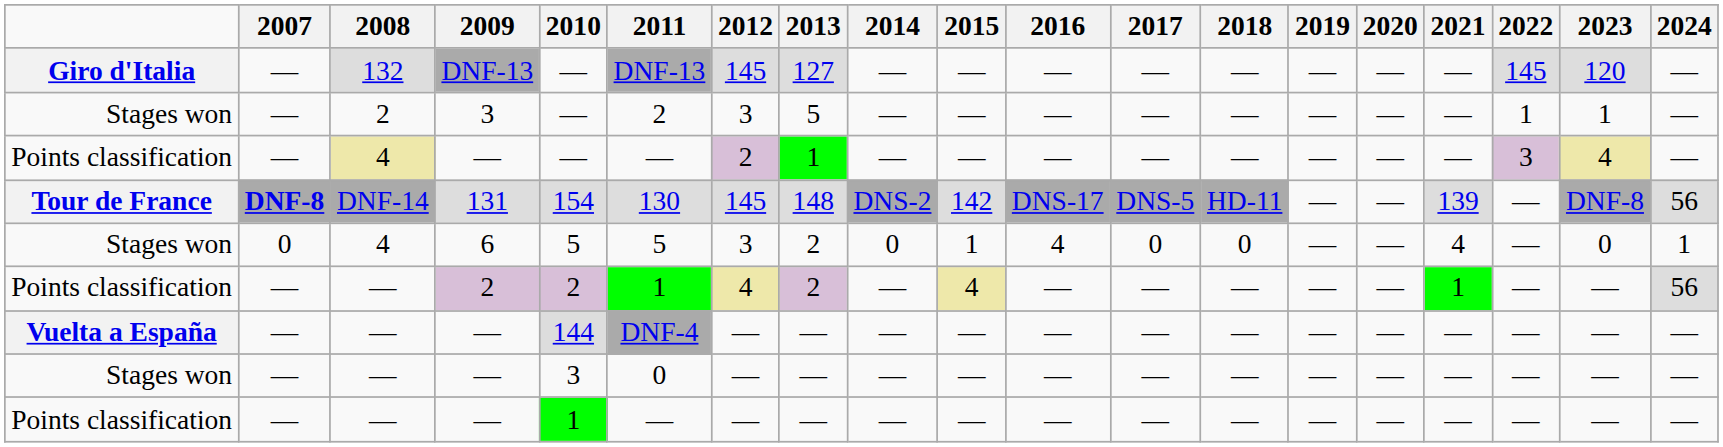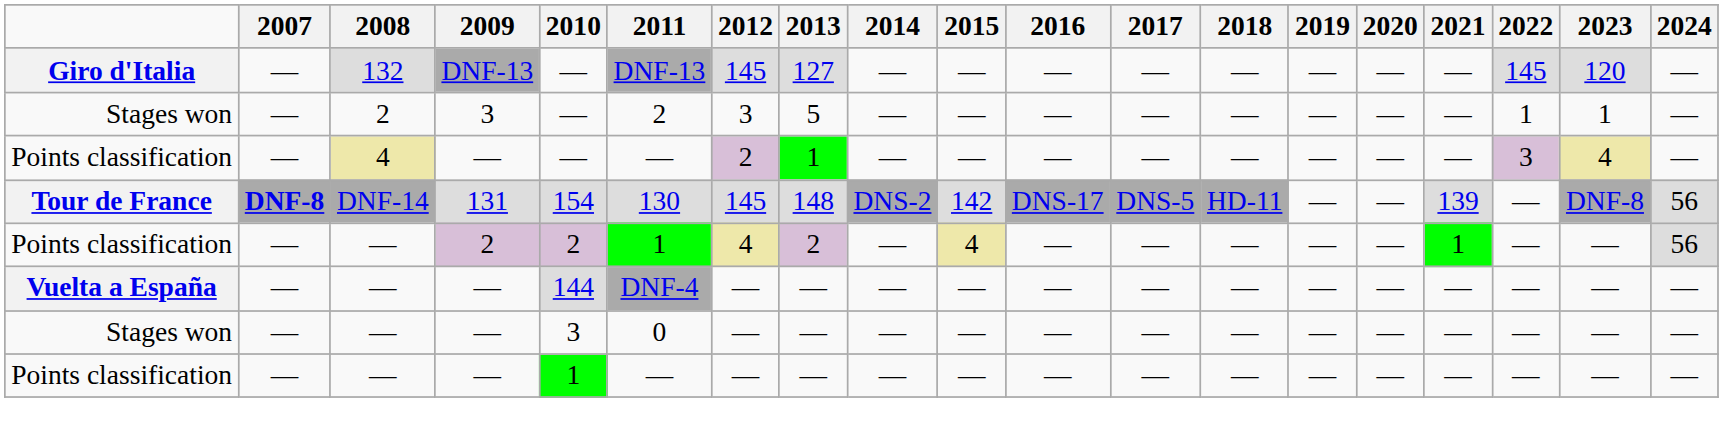- row: Stages won | 0 | 4 | 6 | 5 | 5 | 3 | 2 | 0 | 1 | 4 | 0 | 0 | — | — | 4 | — | 0 | 1
